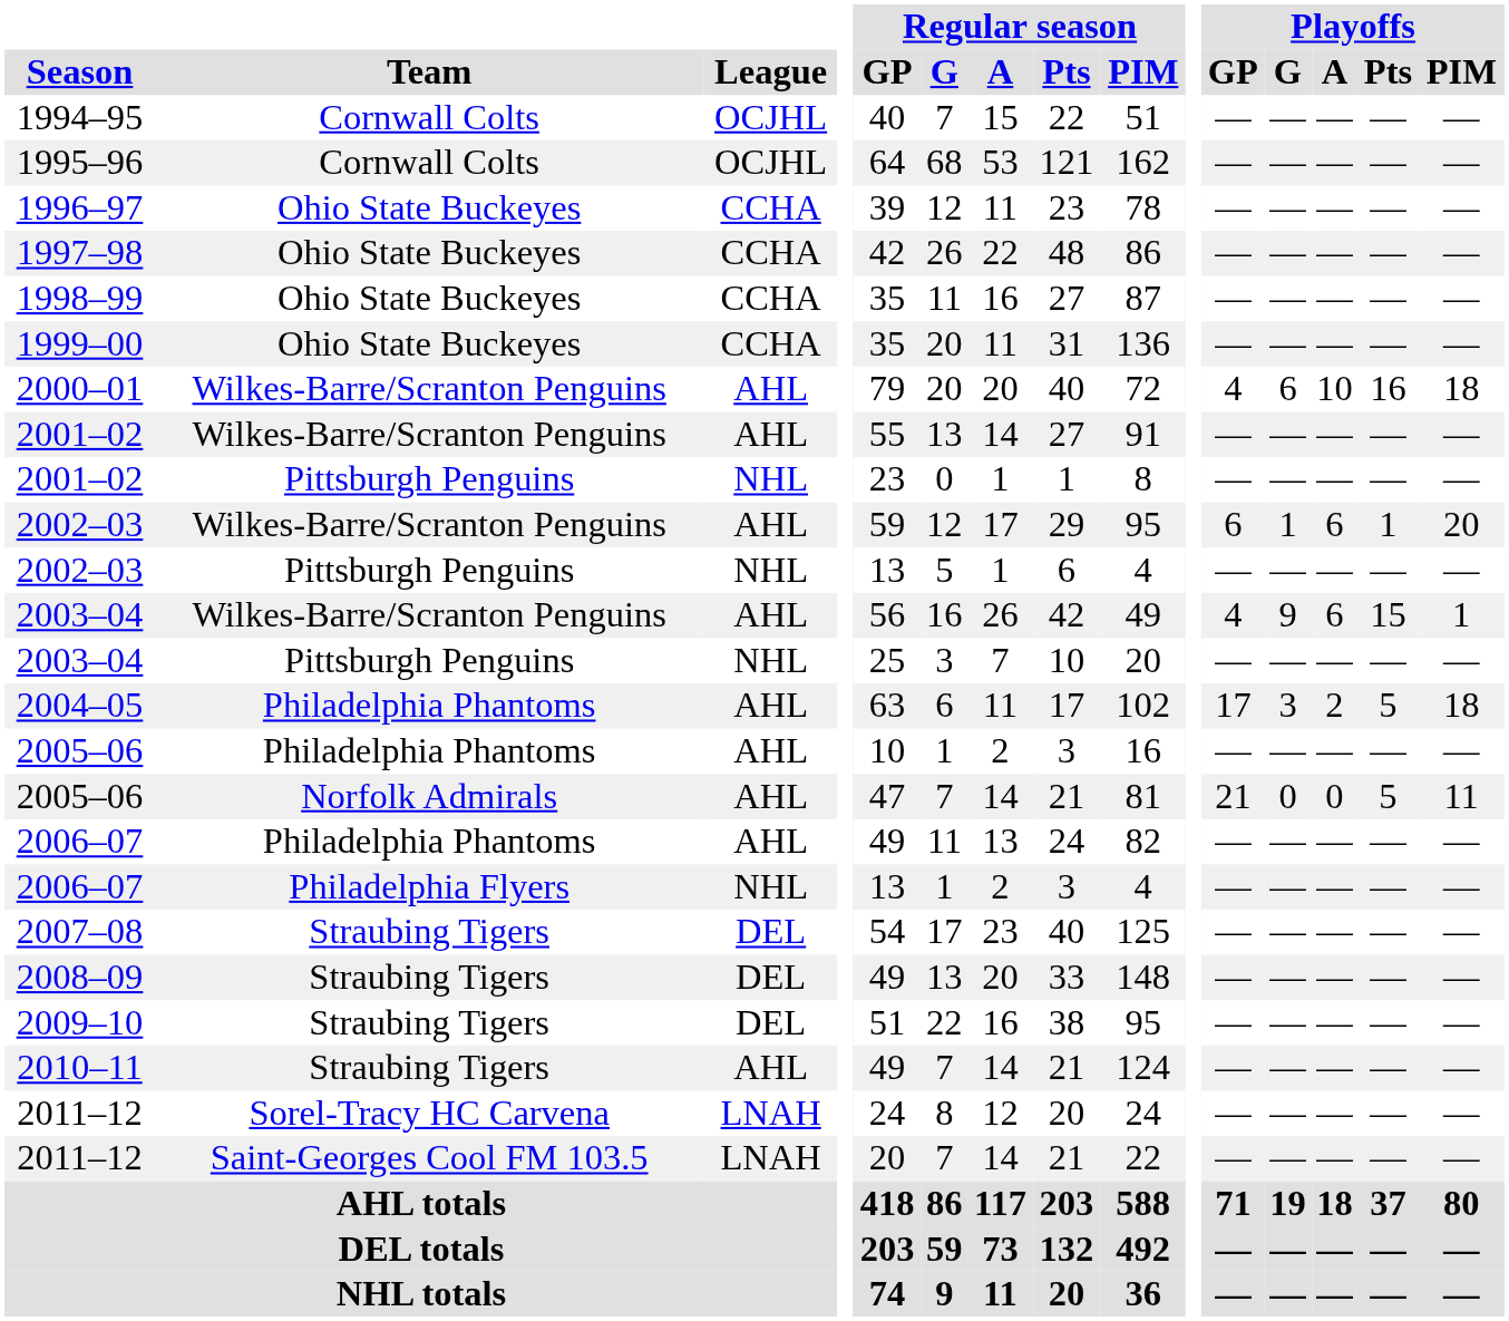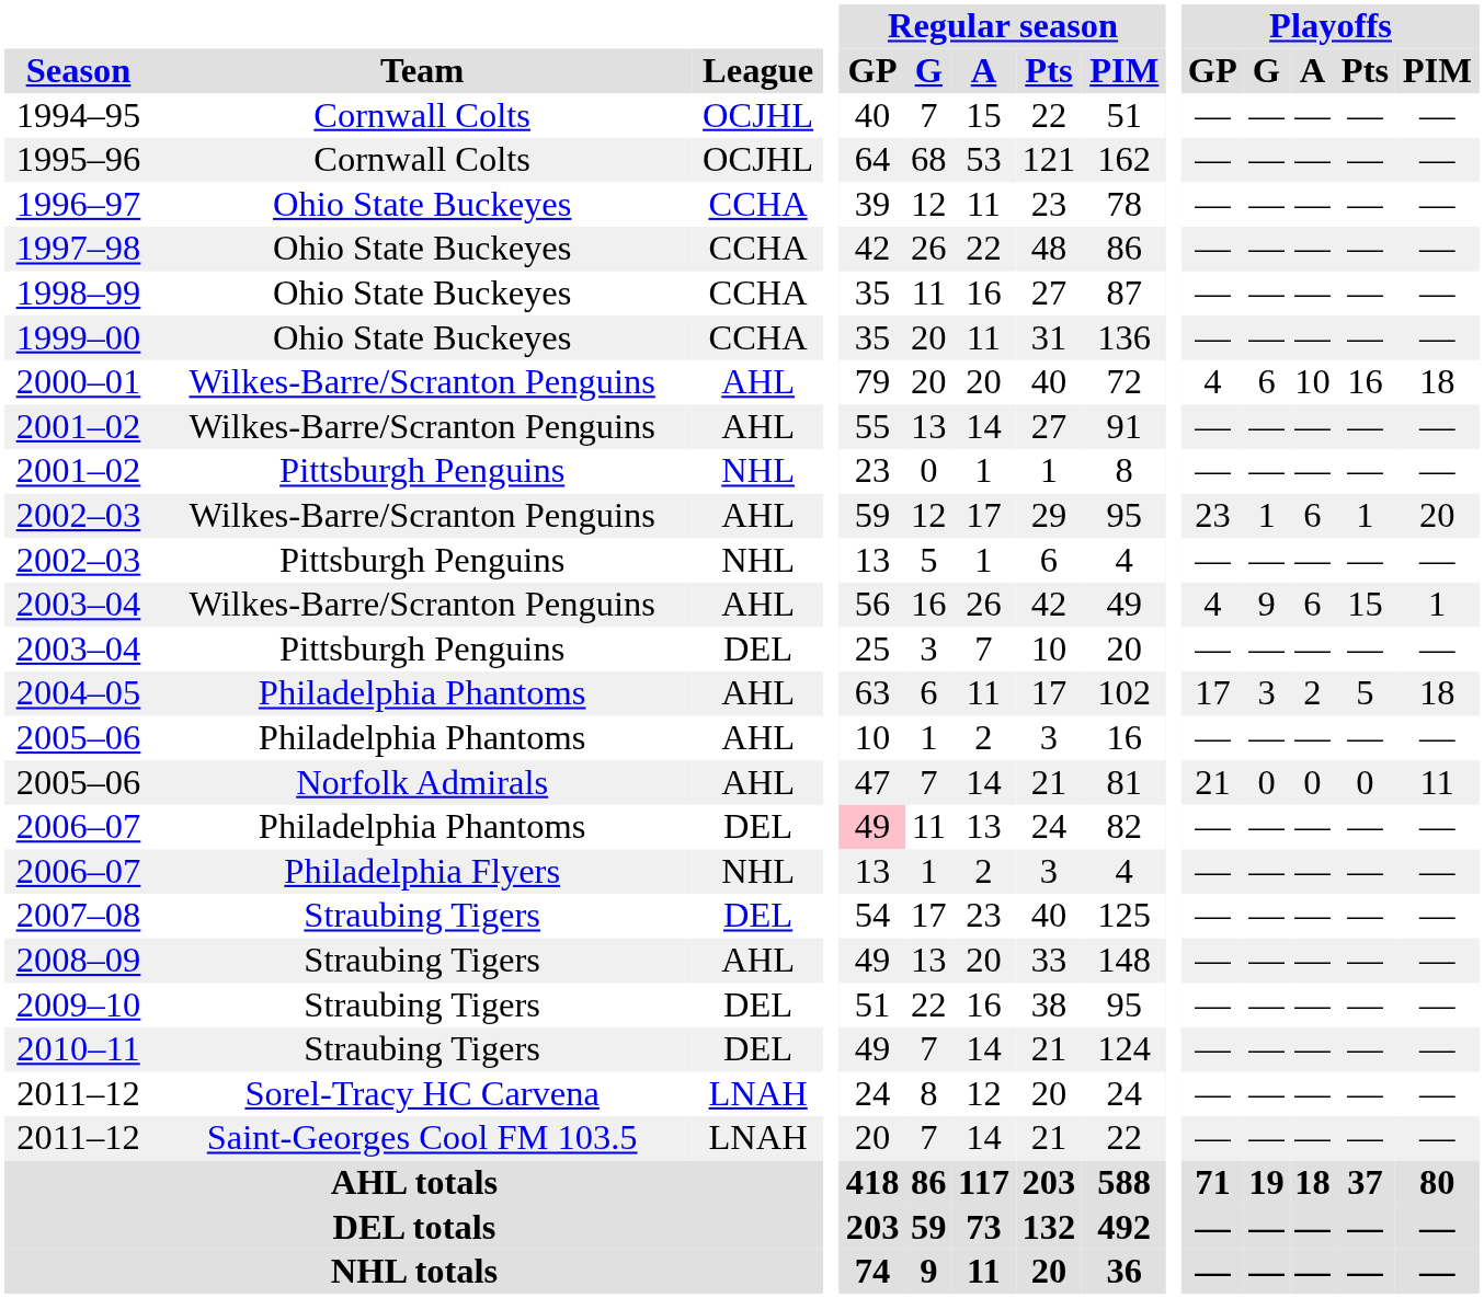2002–03 / Wilkes-Barre/Scranton Penguins | Playoffs / GP: 6 -> 23
2003–04 / Pittsburgh Penguins | League: NHL -> DEL
2005–06 / Norfolk Admirals | Playoffs / Pts: 5 -> 0
2006–07 / Philadelphia Phantoms | League: AHL -> DEL
2006–07 / Philadelphia Phantoms | Regular season / GP: no background -> pink background
2008–09 | League: DEL -> AHL
2010–11 | League: AHL -> DEL
